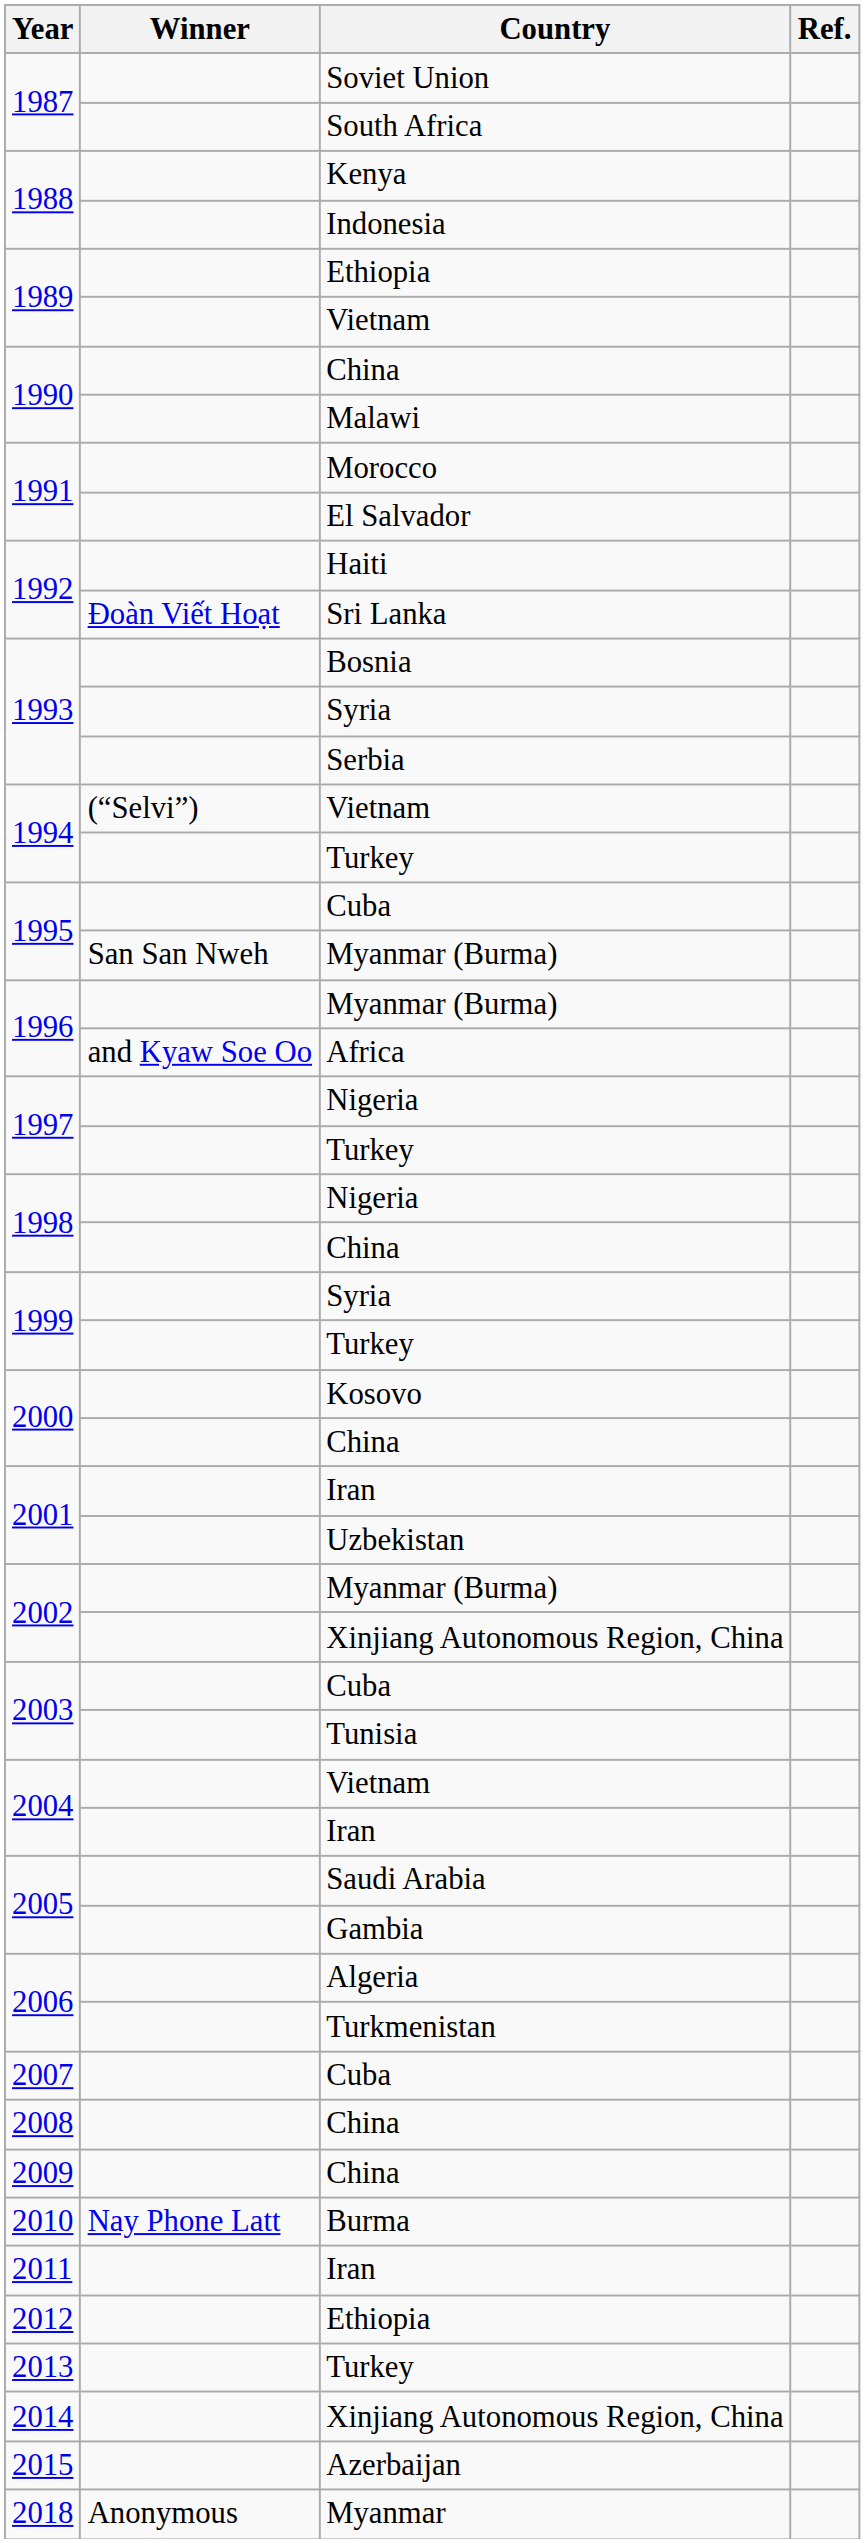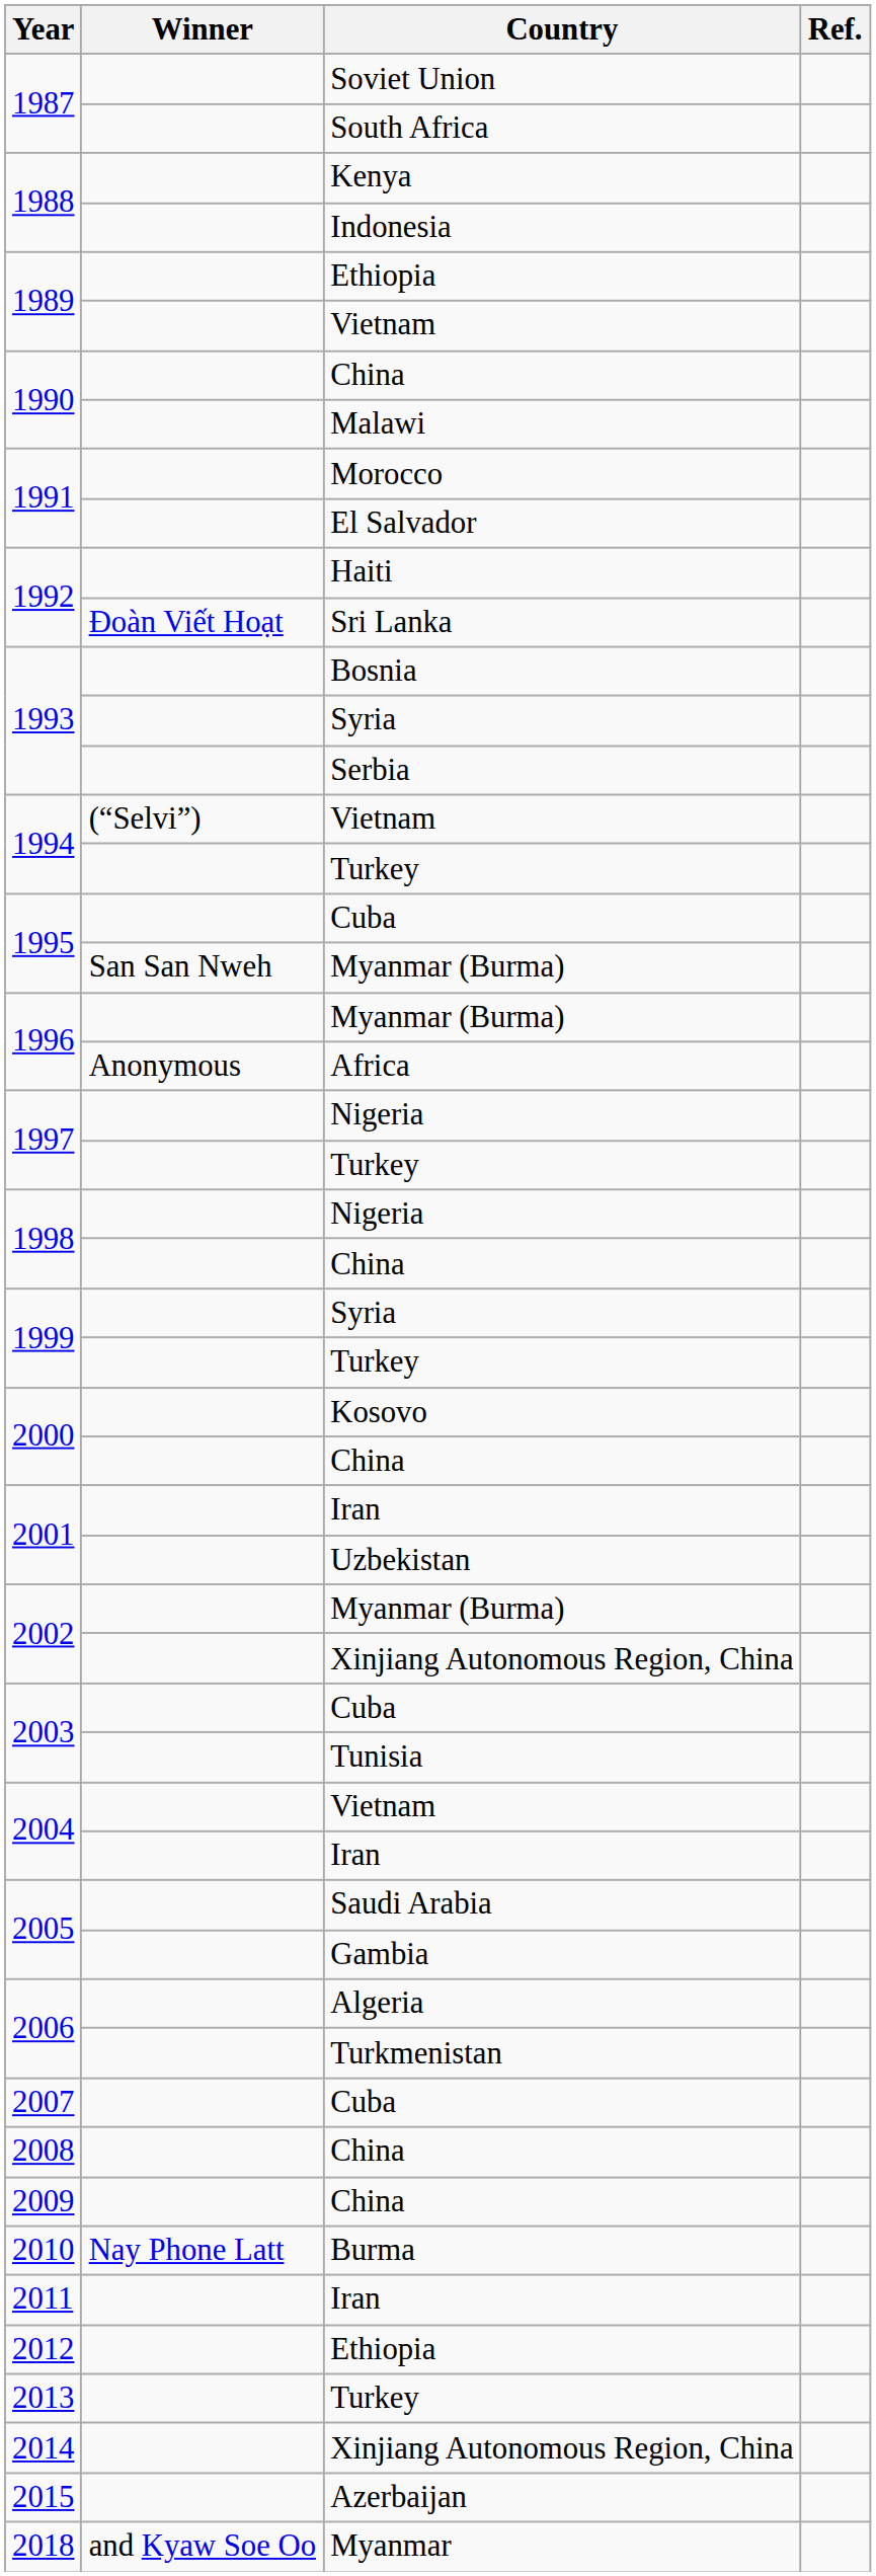Africa | Winner: and Kyaw Soe Oo -> Anonymous
Myanmar | Winner: Anonymous -> and Kyaw Soe Oo
